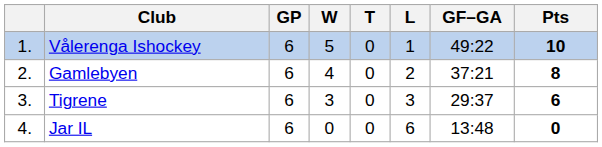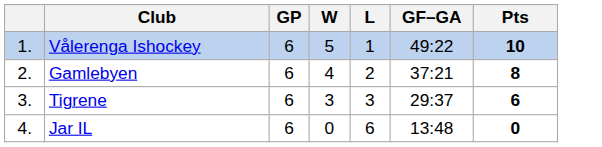- column: T | 0 | 0 | 0 | 0
